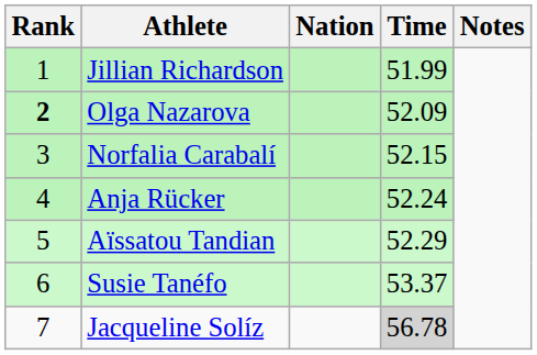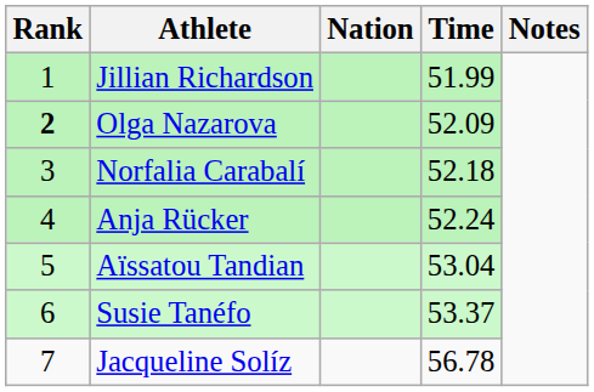Norfalia Carabalí | Time: 52.15 -> 52.18
Aïssatou Tandian | Time: 52.29 -> 53.04
Jacqueline Solíz | Time: lightgrey background -> no background
